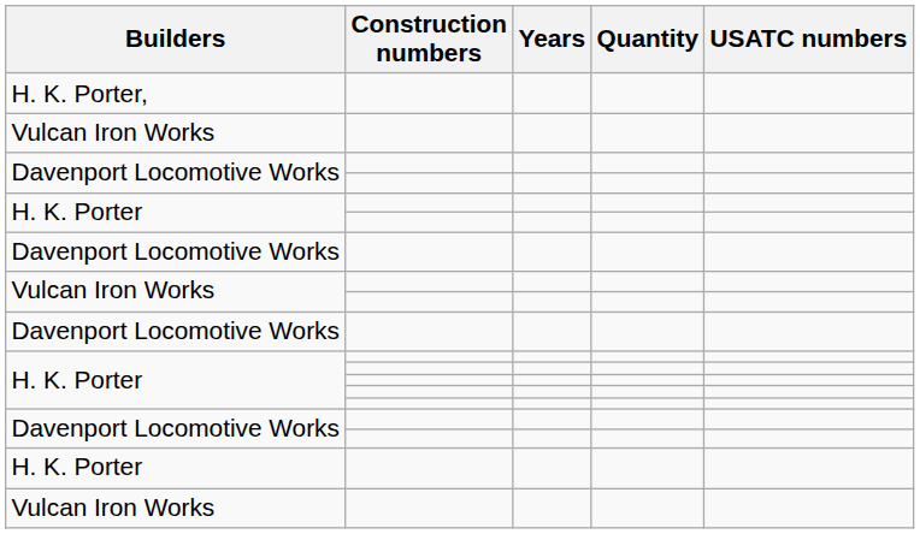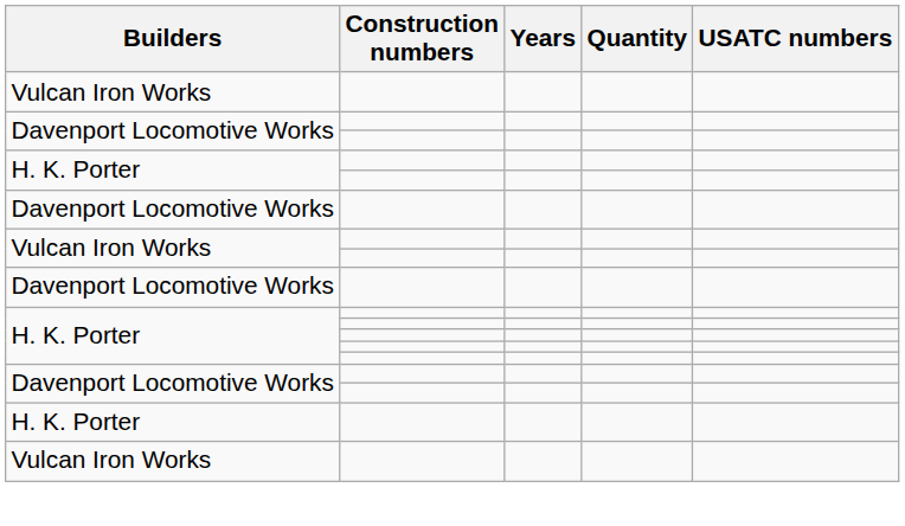- row: H. K. Porter,
